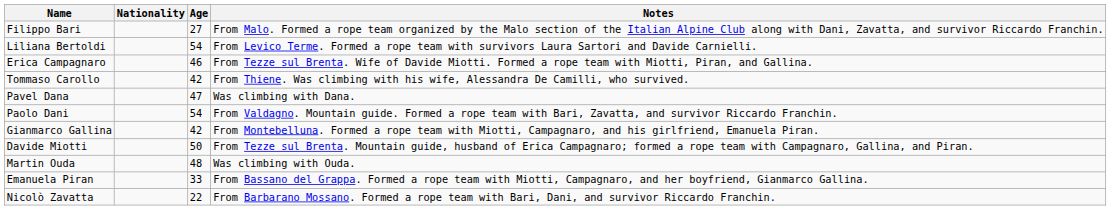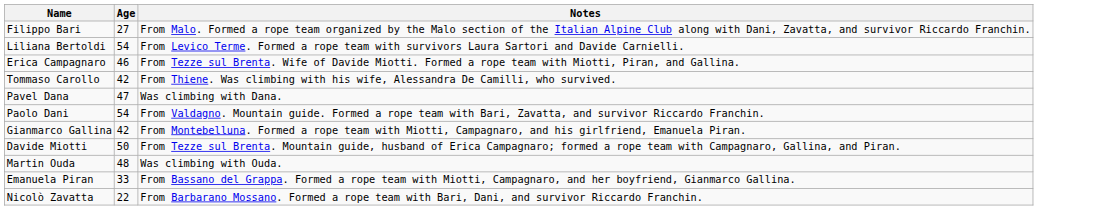- column: Nationality
